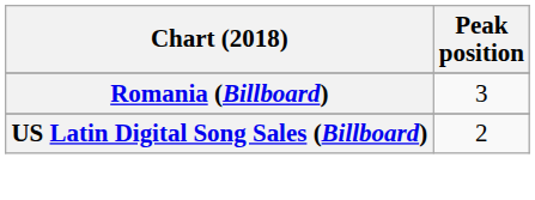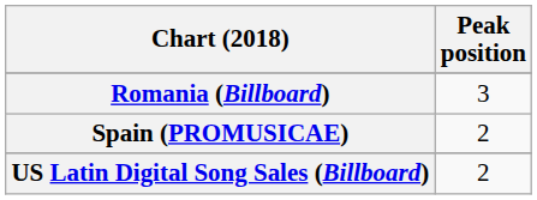+ row: Spain (PROMUSICAE) | 2
